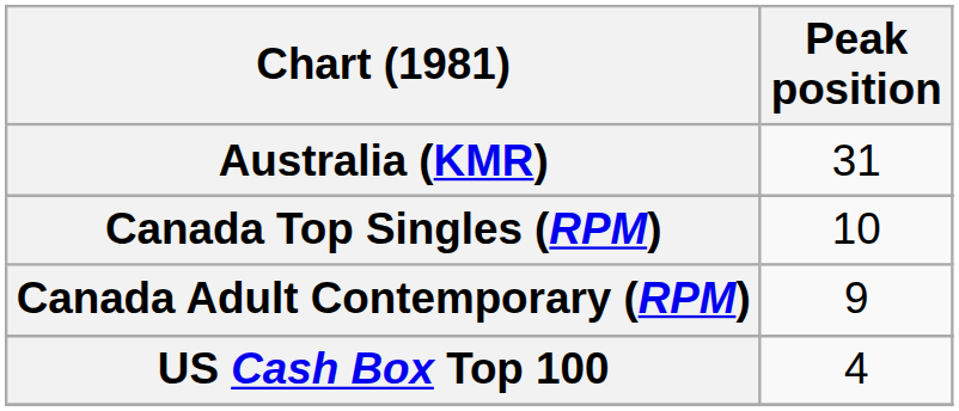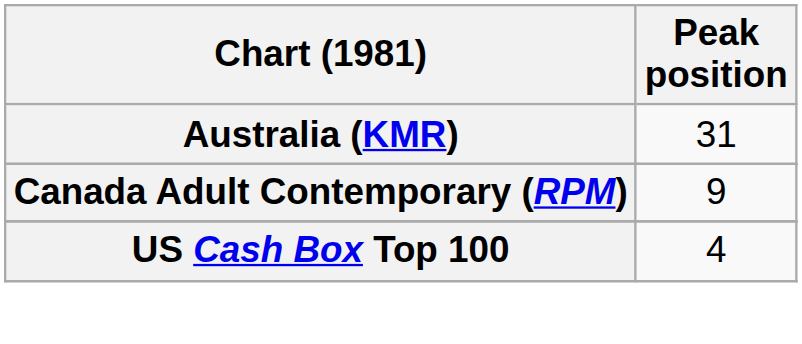- row: Canada Top Singles (RPM) | 10
